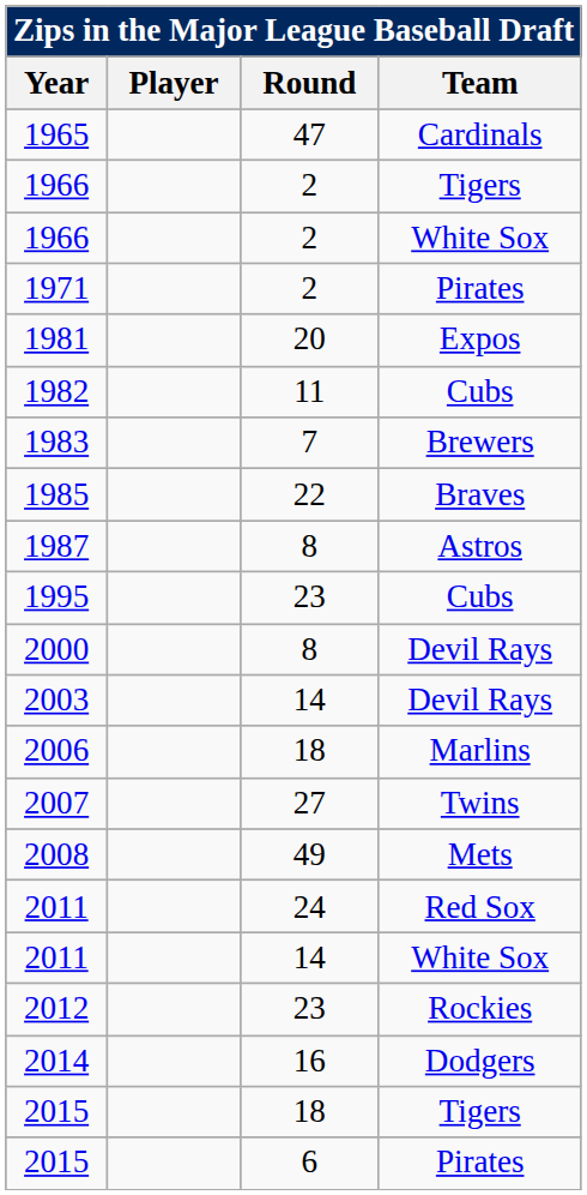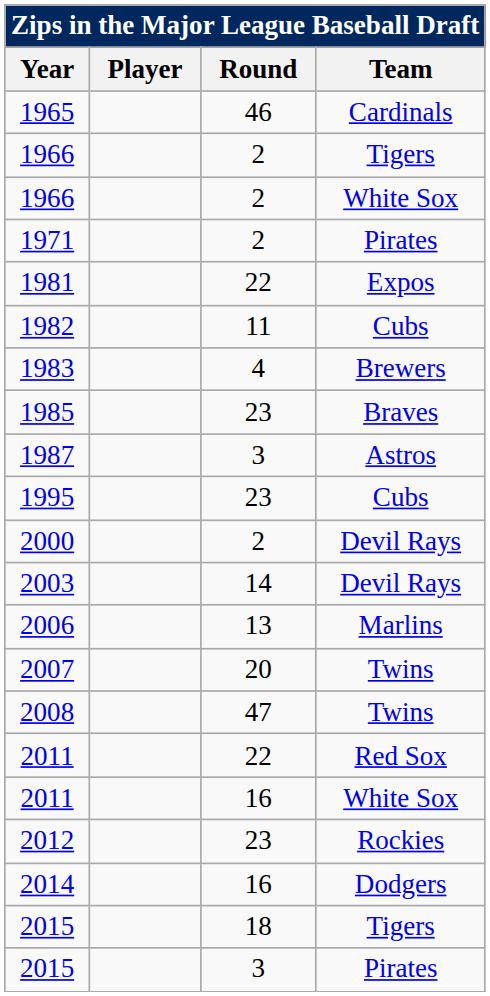1965 | Round: 47 -> 46
1981 | Round: 20 -> 22
1983 | Round: 7 -> 4
1985 | Round: 22 -> 23
1987 | Round: 8 -> 3
2000 | Round: 8 -> 2
2006 | Round: 18 -> 13
2007 | Round: 27 -> 20
- row: 2008 | 49 | Mets
+ row: 2008 | 47 | Twins
2011 / Red Sox | Round: 24 -> 22
2011 / White Sox | Round: 14 -> 16
2015 / Pirates | Round: 6 -> 3
